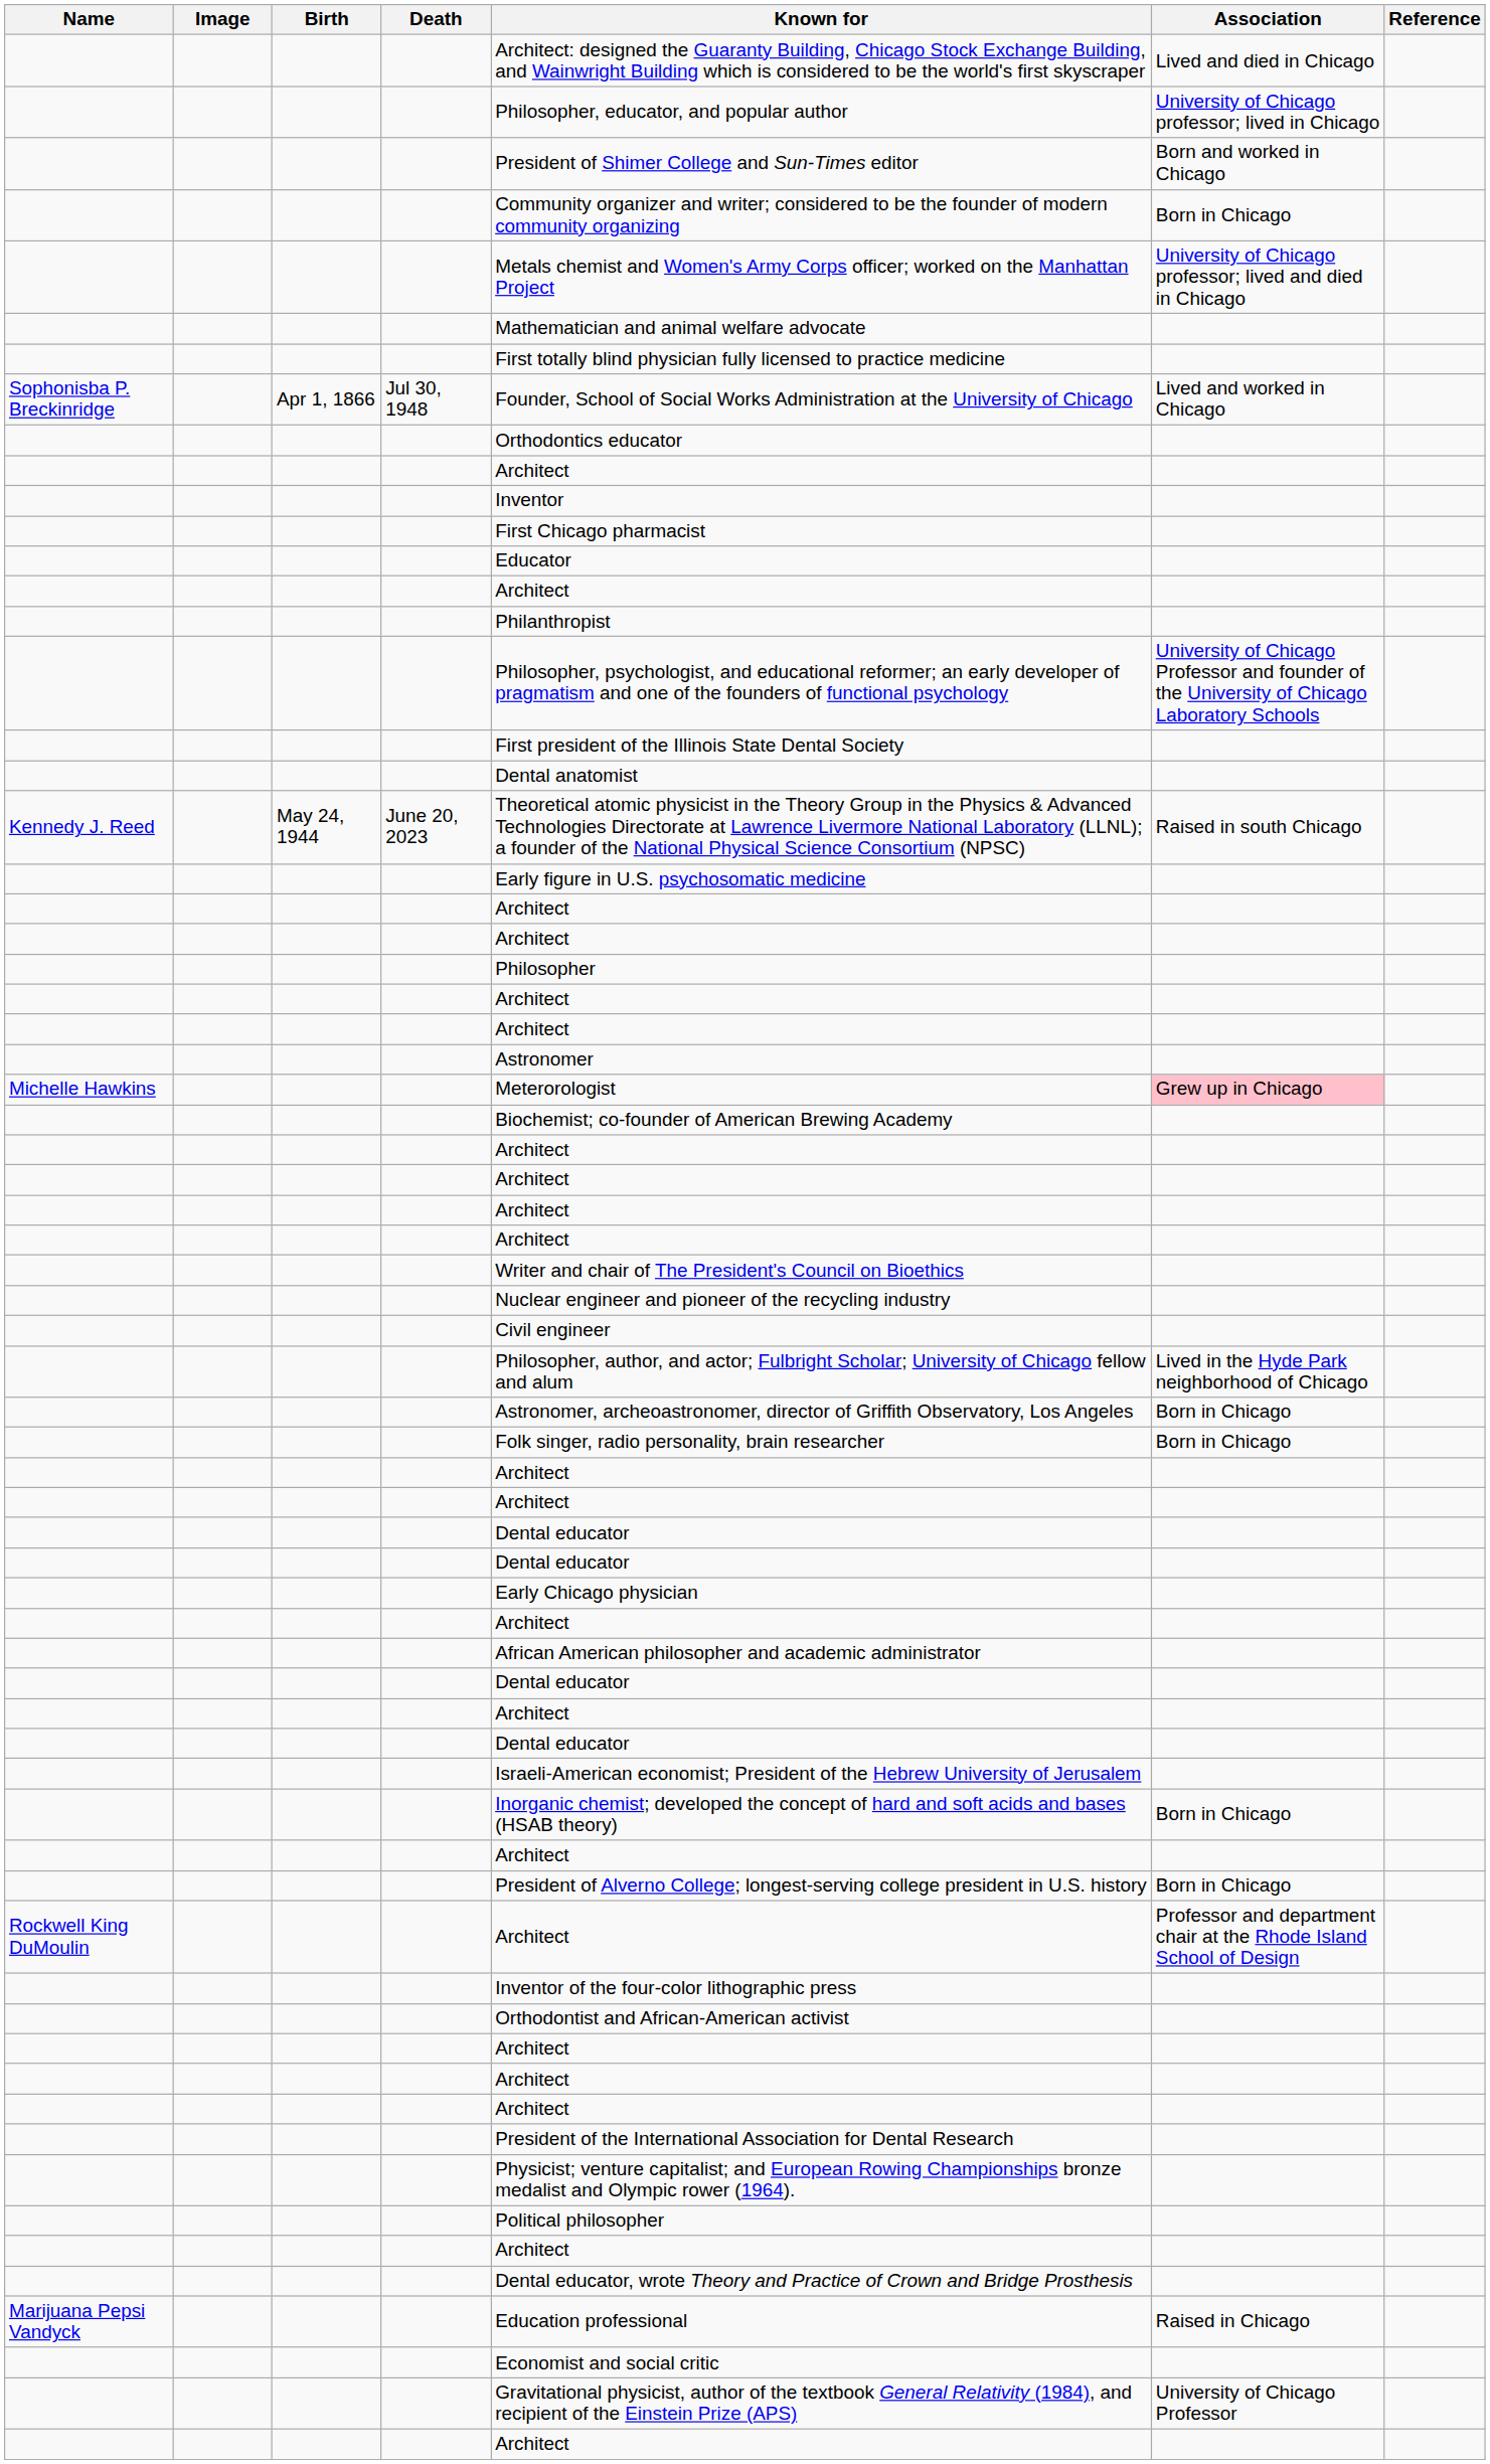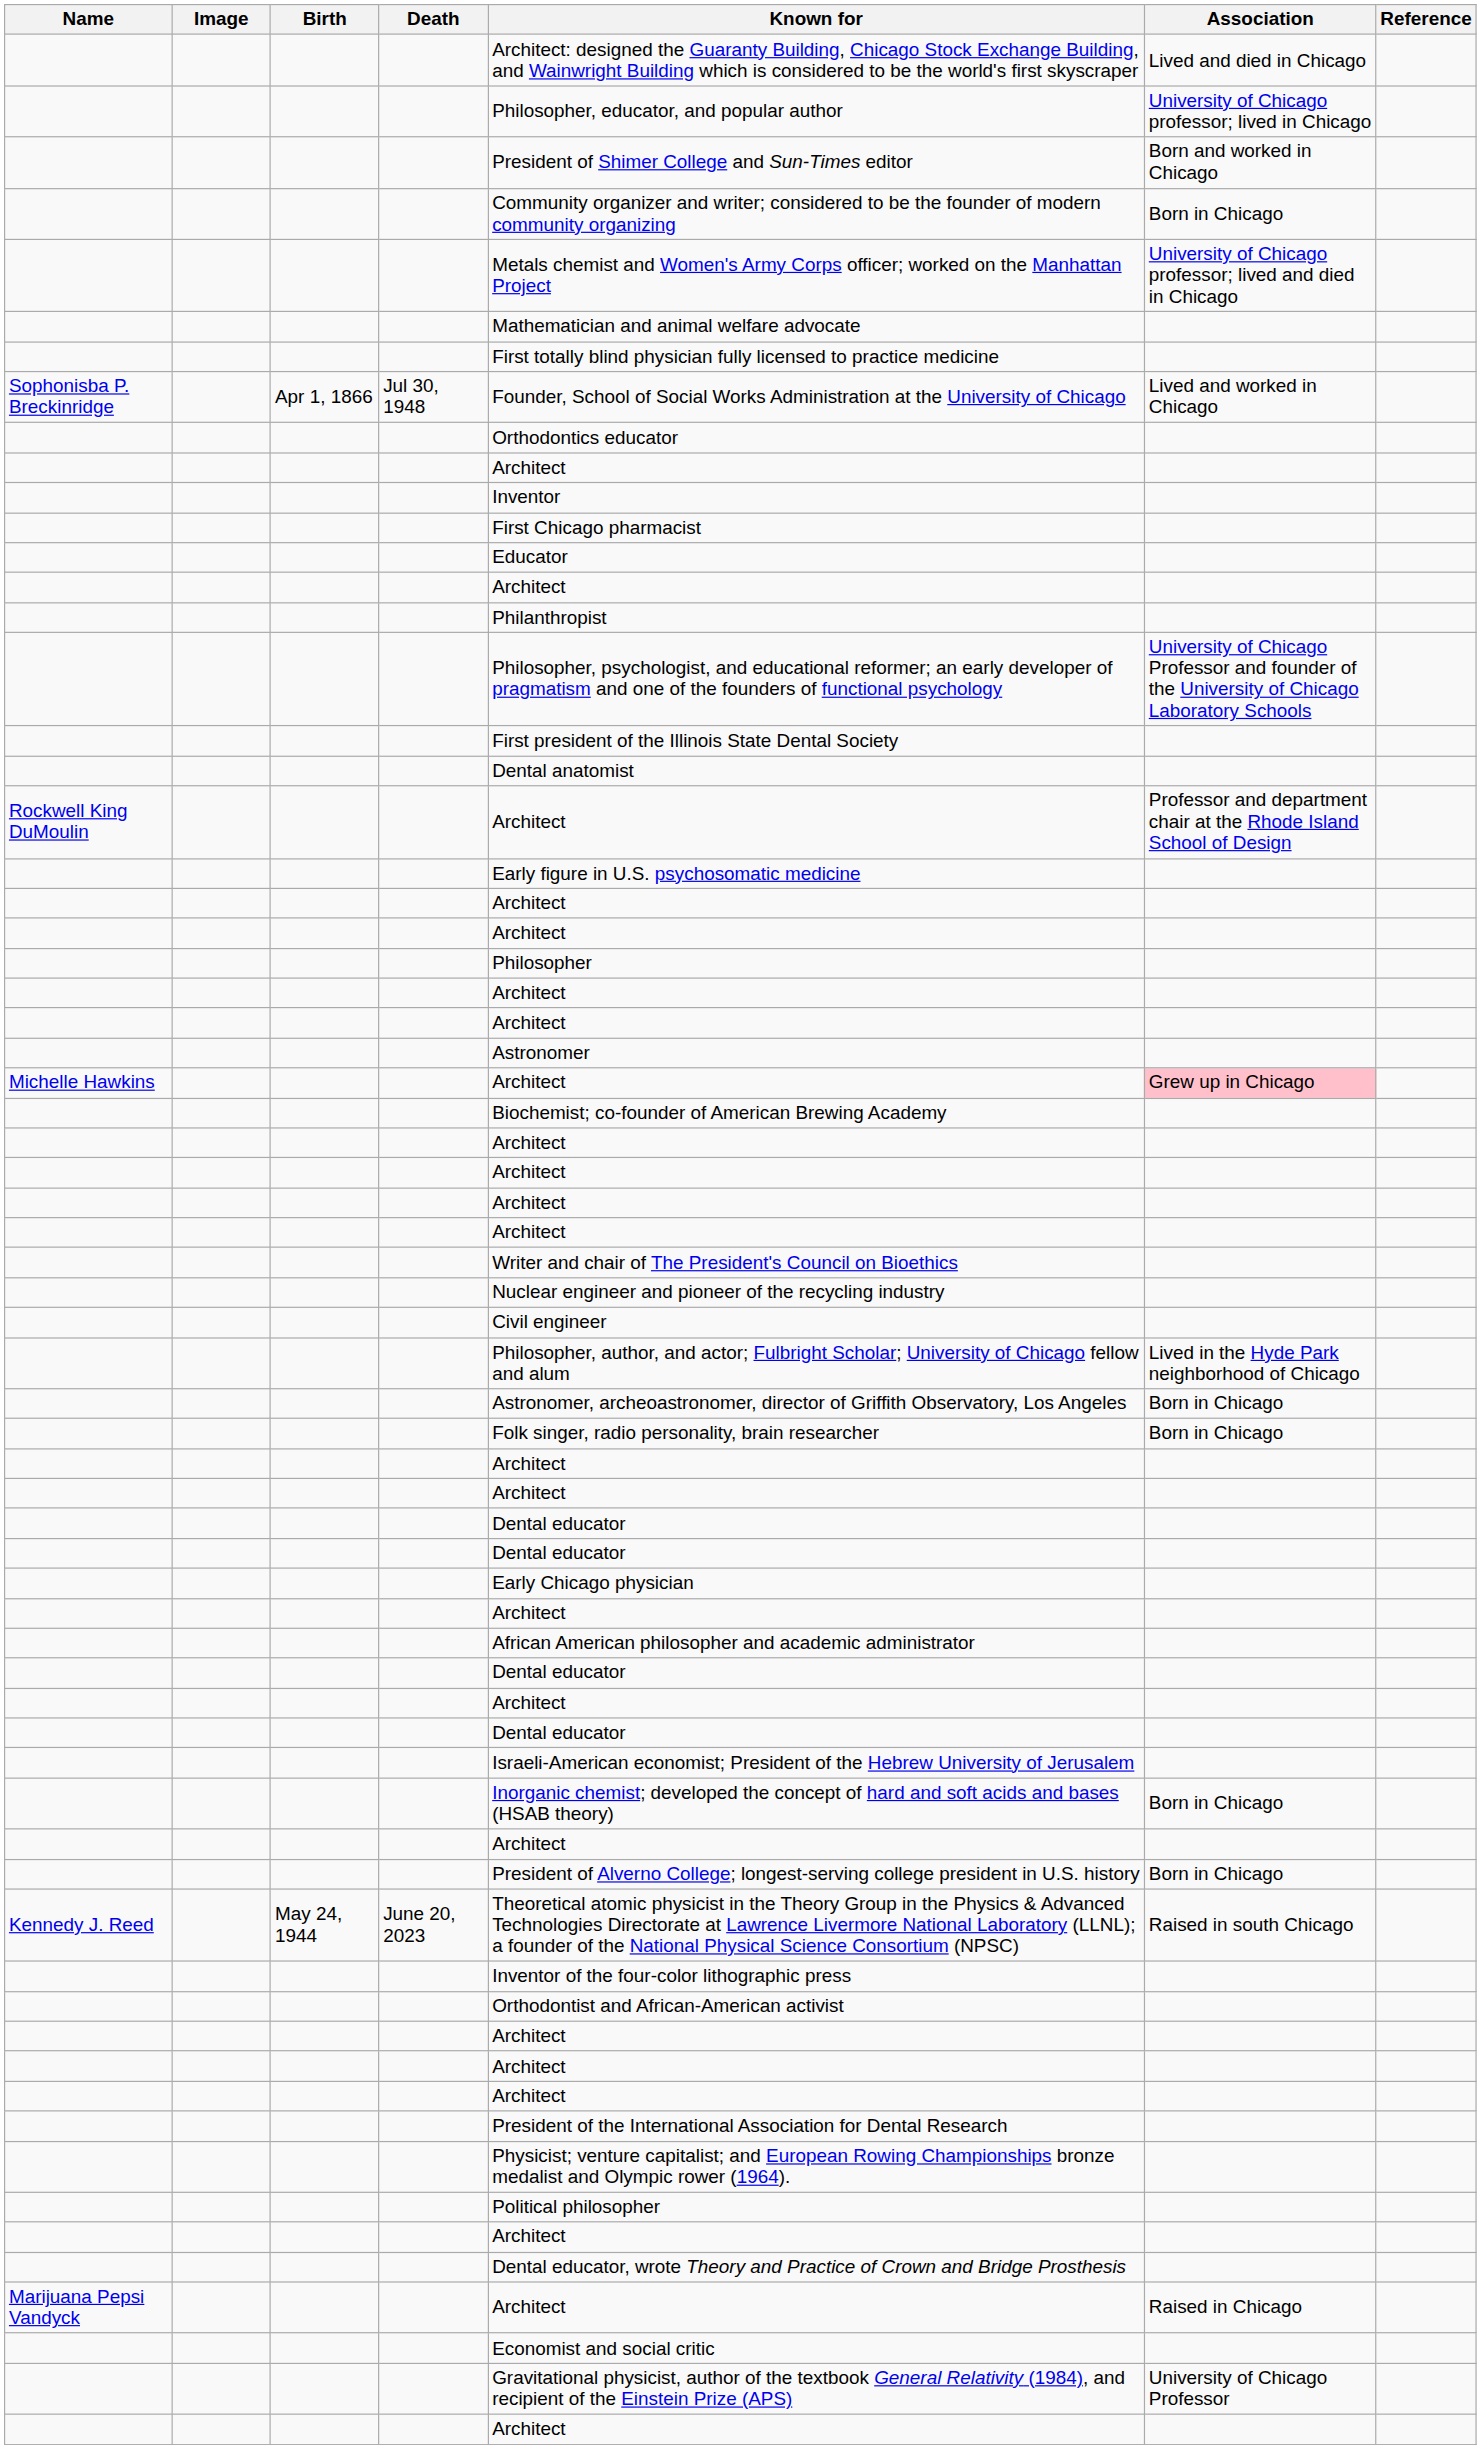rows swapped: Rockwell King DuMoulin <-> Kennedy J. Reed
Michelle Hawkins | Known for: Meterorologist -> Architect
Marijuana Pepsi Vandyck | Known for: Education professional -> Architect
